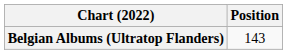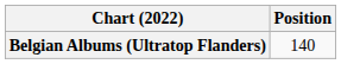Belgian Albums (Ultratop Flanders) | Position: 143 -> 140
